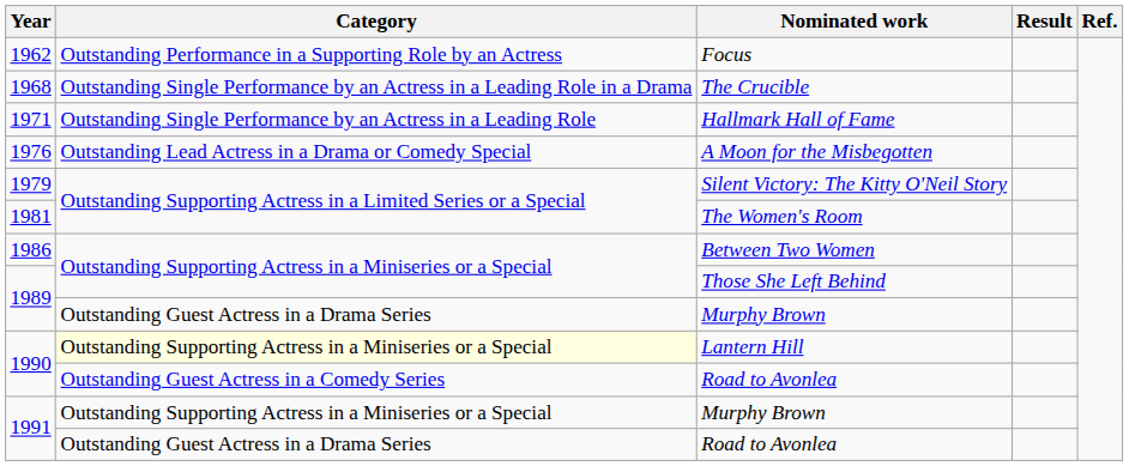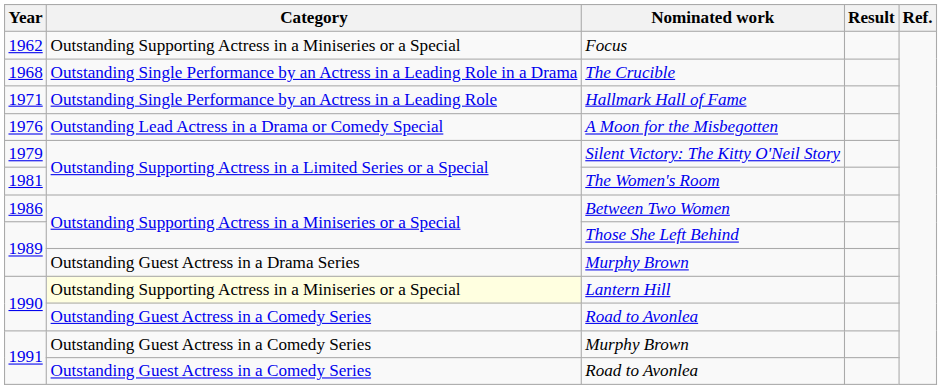Focus | Category: Outstanding Performance in a Supporting Role by an Actress -> Outstanding Supporting Actress in a Miniseries or a Special
1991 / Murphy Brown | Category: Outstanding Supporting Actress in a Miniseries or a Special -> Outstanding Guest Actress in a Comedy Series
1991 / Road to Avonlea | Category: Outstanding Guest Actress in a Drama Series -> Outstanding Guest Actress in a Comedy Series
